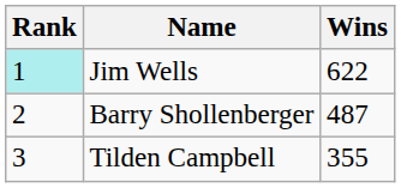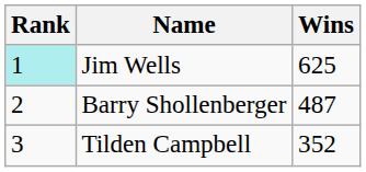Jim Wells | Wins: 622 -> 625
Tilden Campbell | Wins: 355 -> 352
